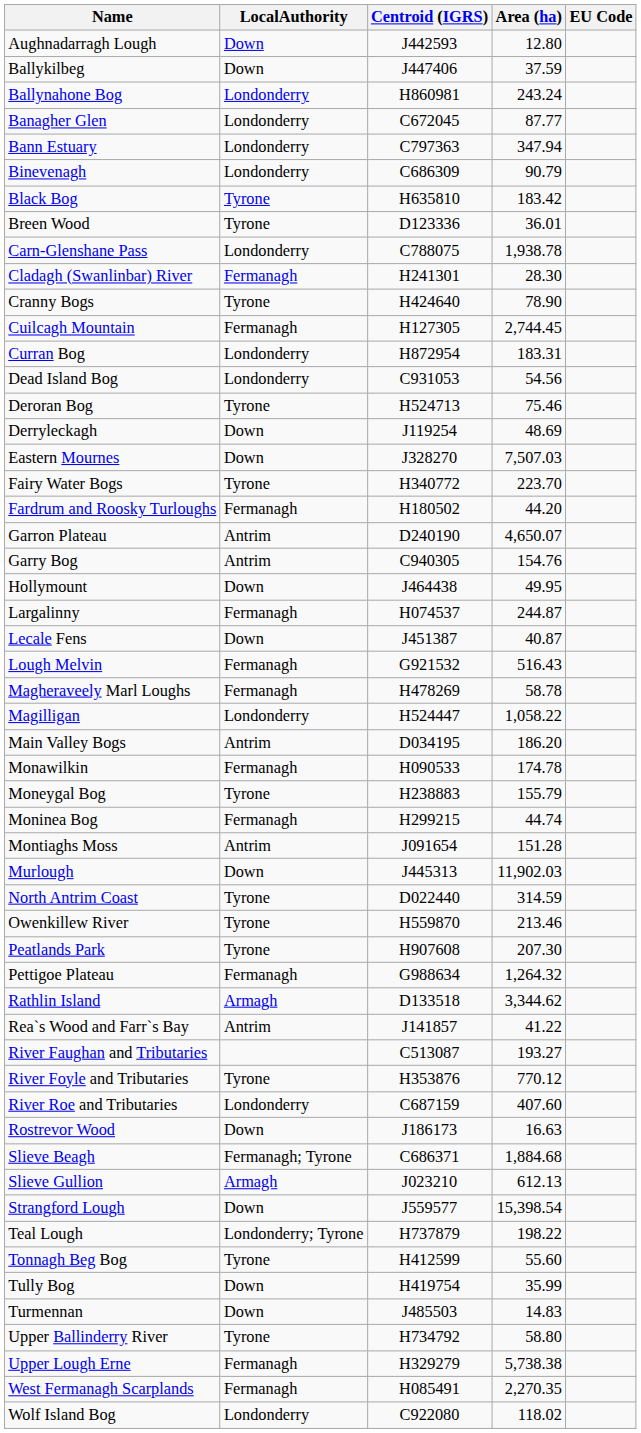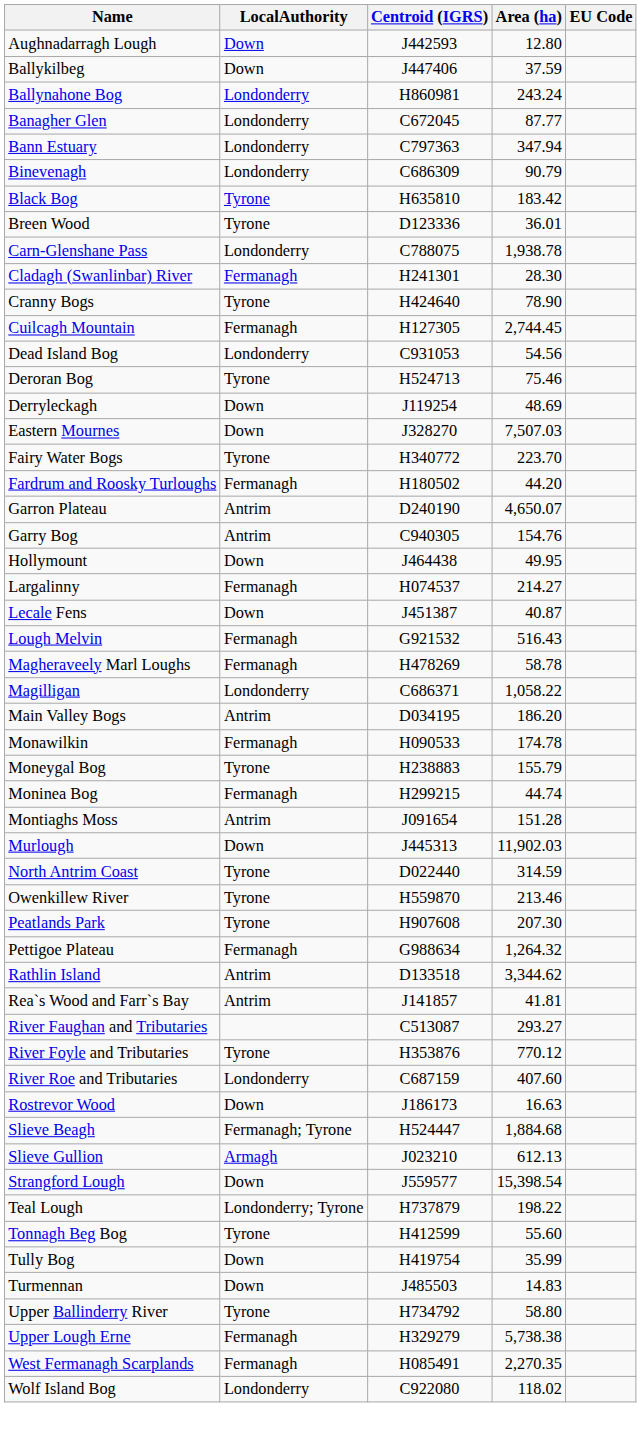- row: Curran Bog | Londonderry | H872954 | 183.31
Largalinny | Area (ha): 244.87 -> 214.27
Magilligan | Centroid (IGRS): H524447 -> C686371
Rathlin Island | LocalAuthority: Armagh -> Antrim
Rea`s Wood and Farr`s Bay | Area (ha): 41.22 -> 41.81
River Faughan and Tributaries | Area (ha): 193.27 -> 293.27
Slieve Beagh | Centroid (IGRS): C686371 -> H524447
